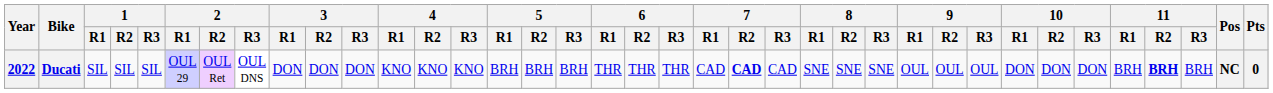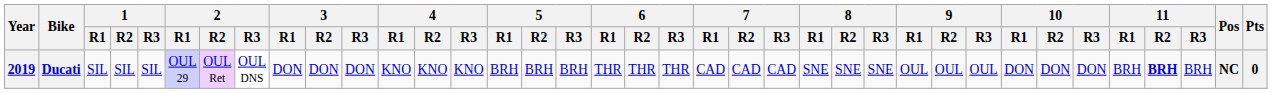Ducati | Year: 2022 -> 2019
Ducati | 7 / R2: bold -> normal
